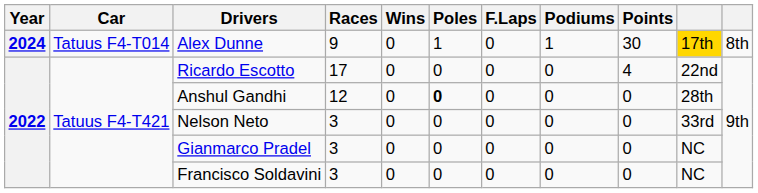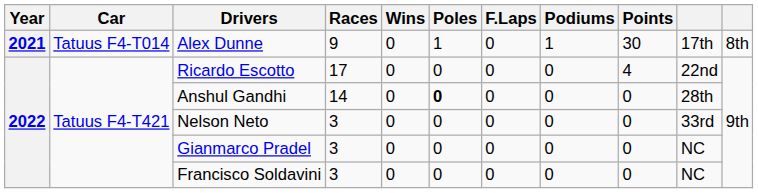Alex Dunne | Year: 2024 -> 2021
Alex Dunne | column 10: gold background -> no background
Anshul Gandhi | Races: 12 -> 14
